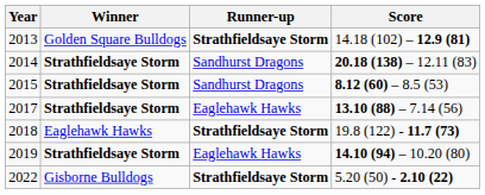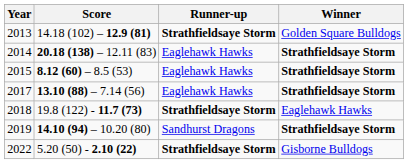columns swapped: Winner <-> Score
2014 | Runner-up: Sandhurst Dragons -> Eaglehawk Hawks
2015 | Runner-up: Sandhurst Dragons -> Eaglehawk Hawks
2019 | Runner-up: Eaglehawk Hawks -> Sandhurst Dragons
